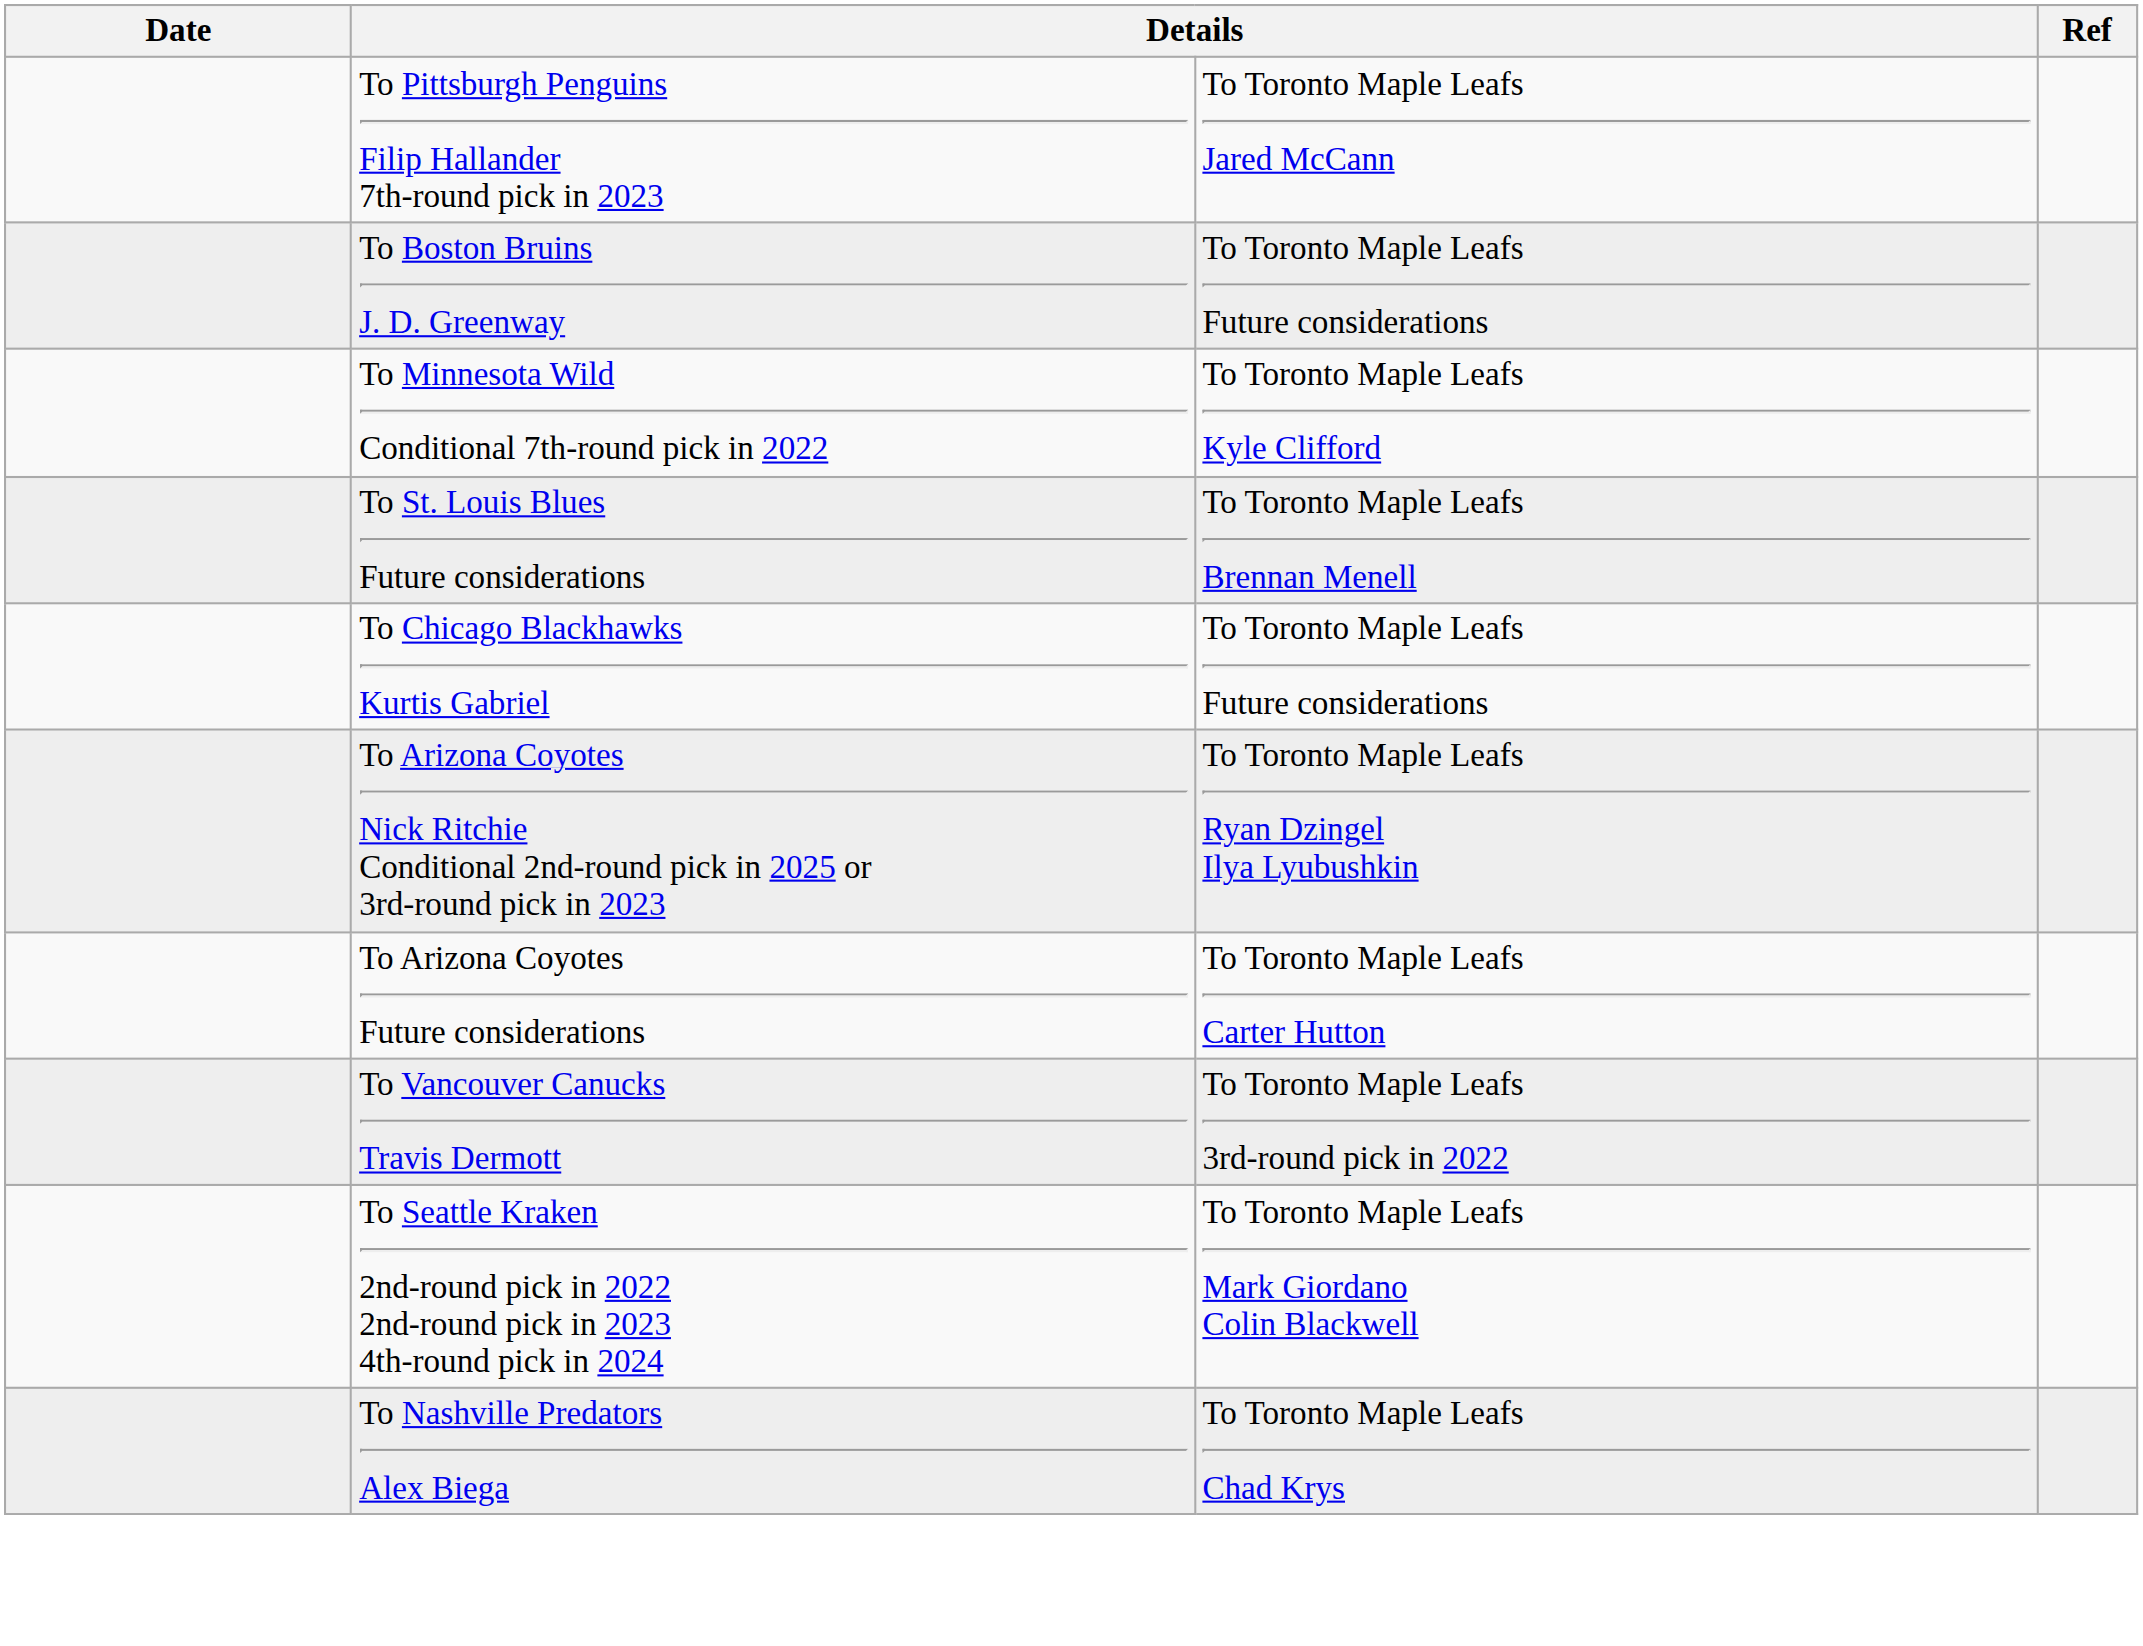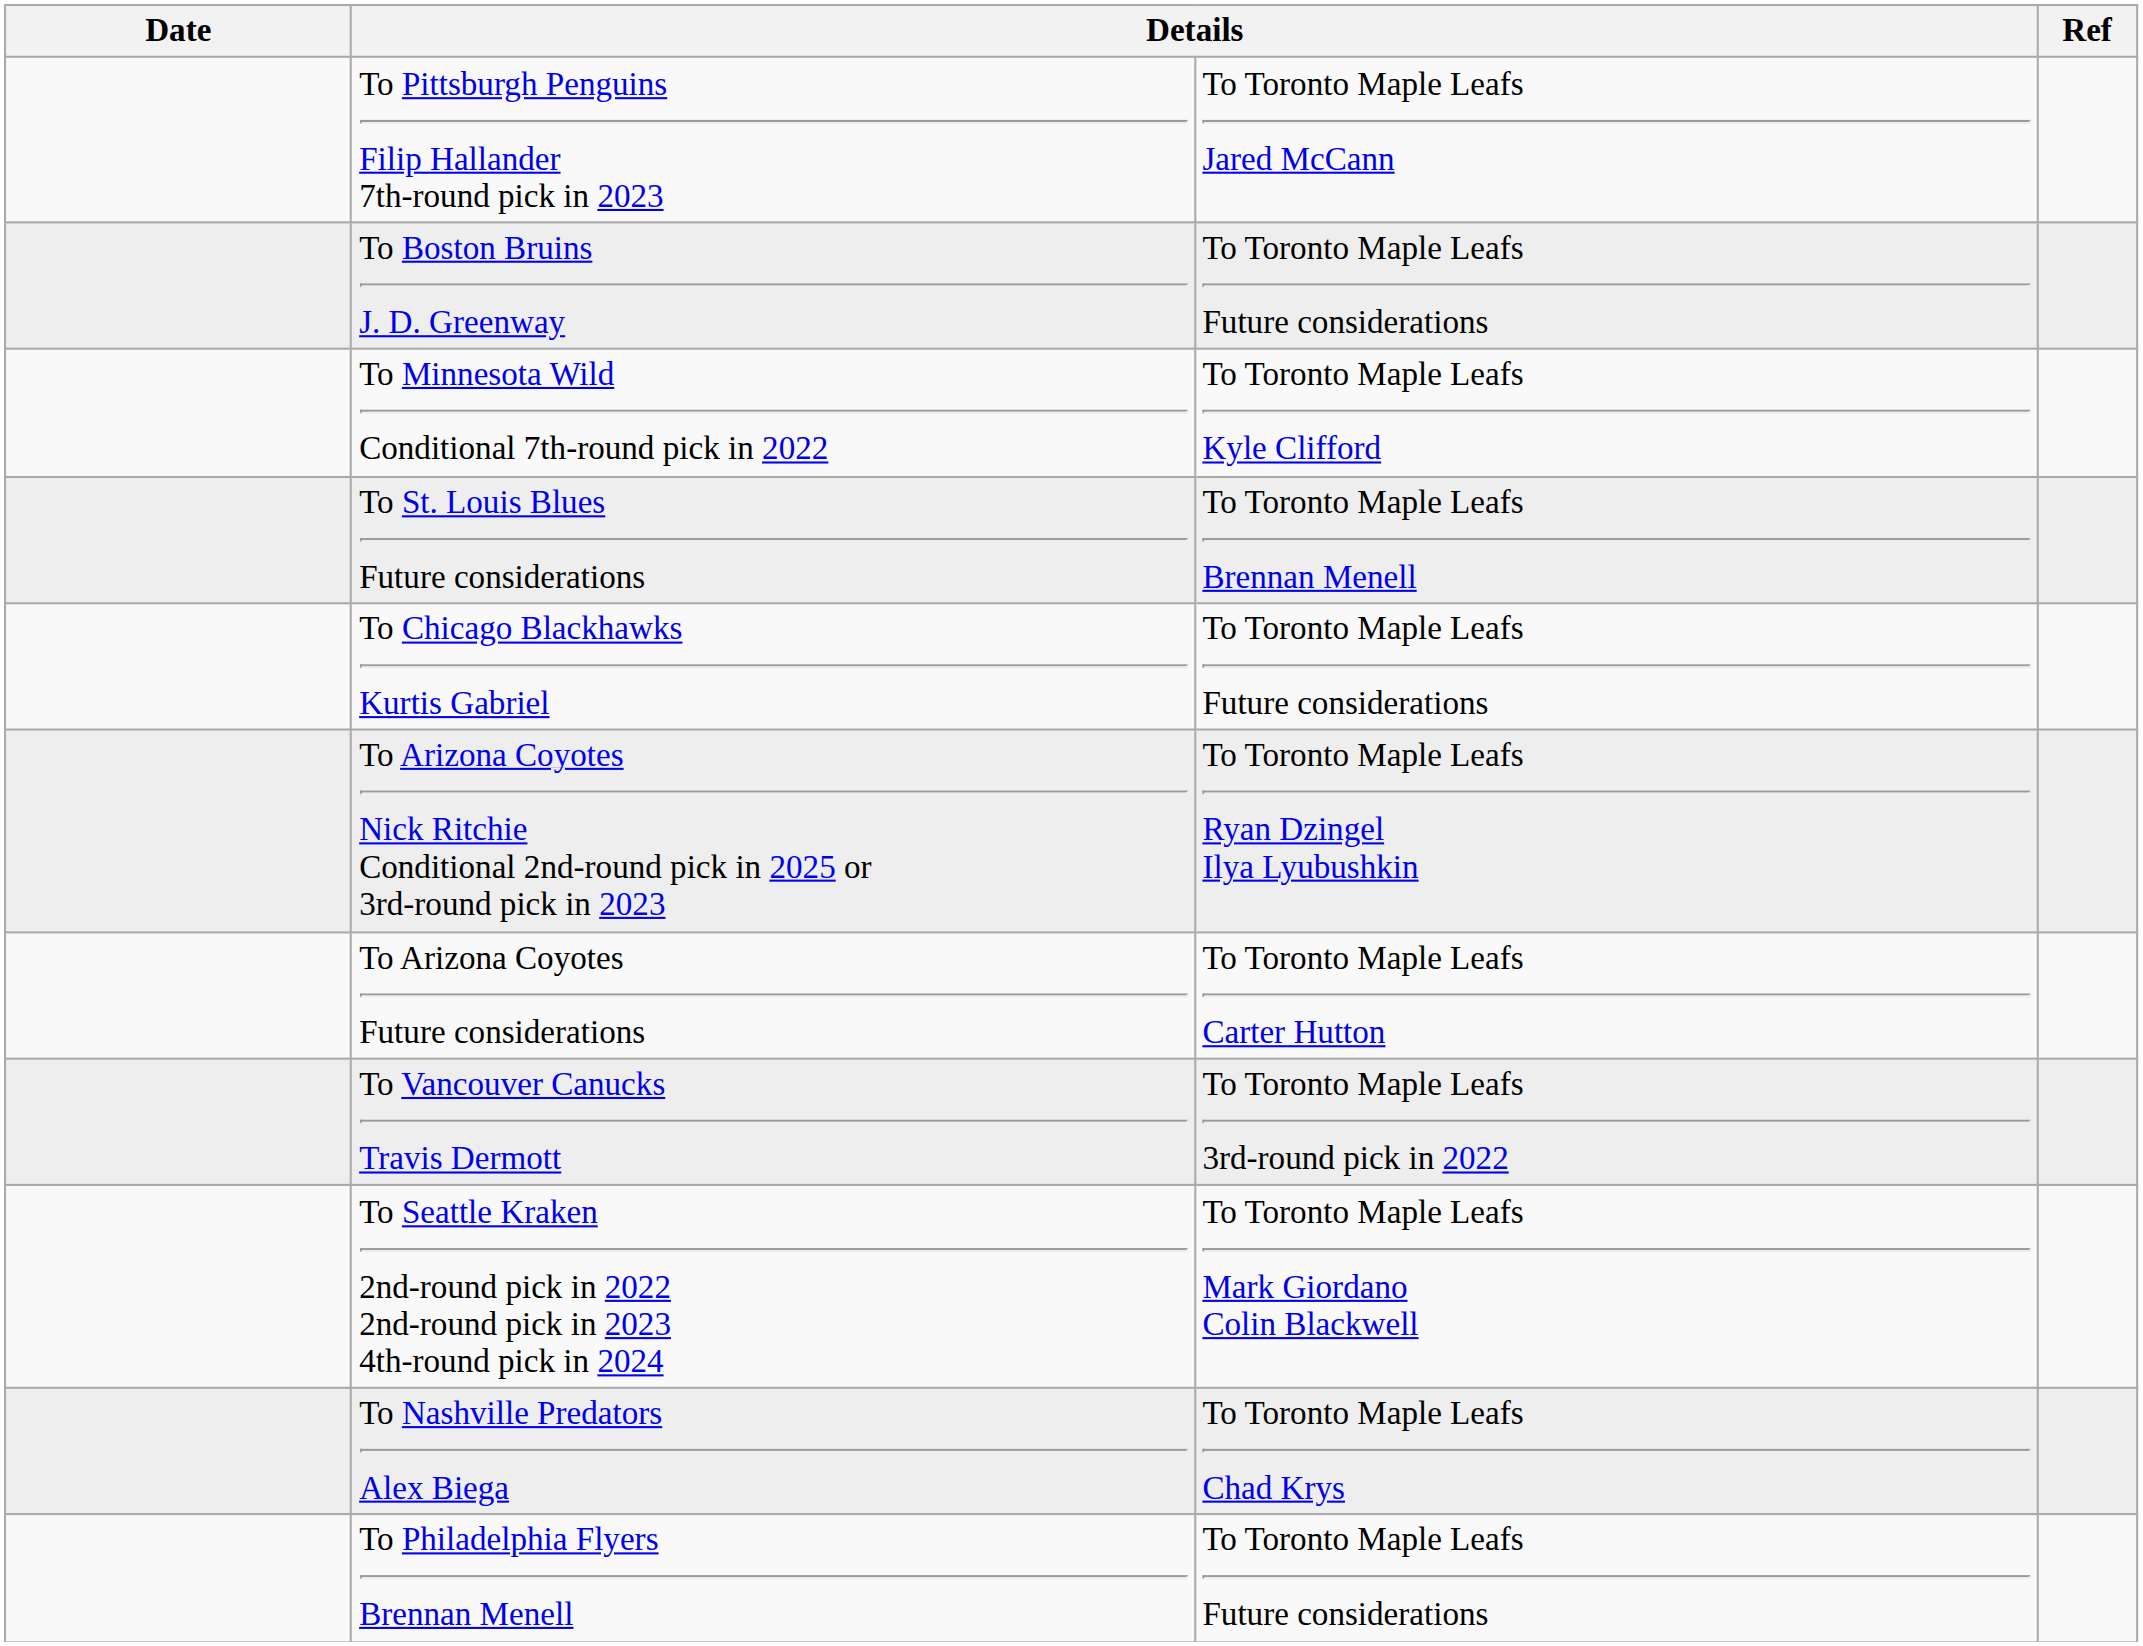+ row: To Philadelphia Flyers Brennan Menell | To Toronto Maple Leafs Future considerations
